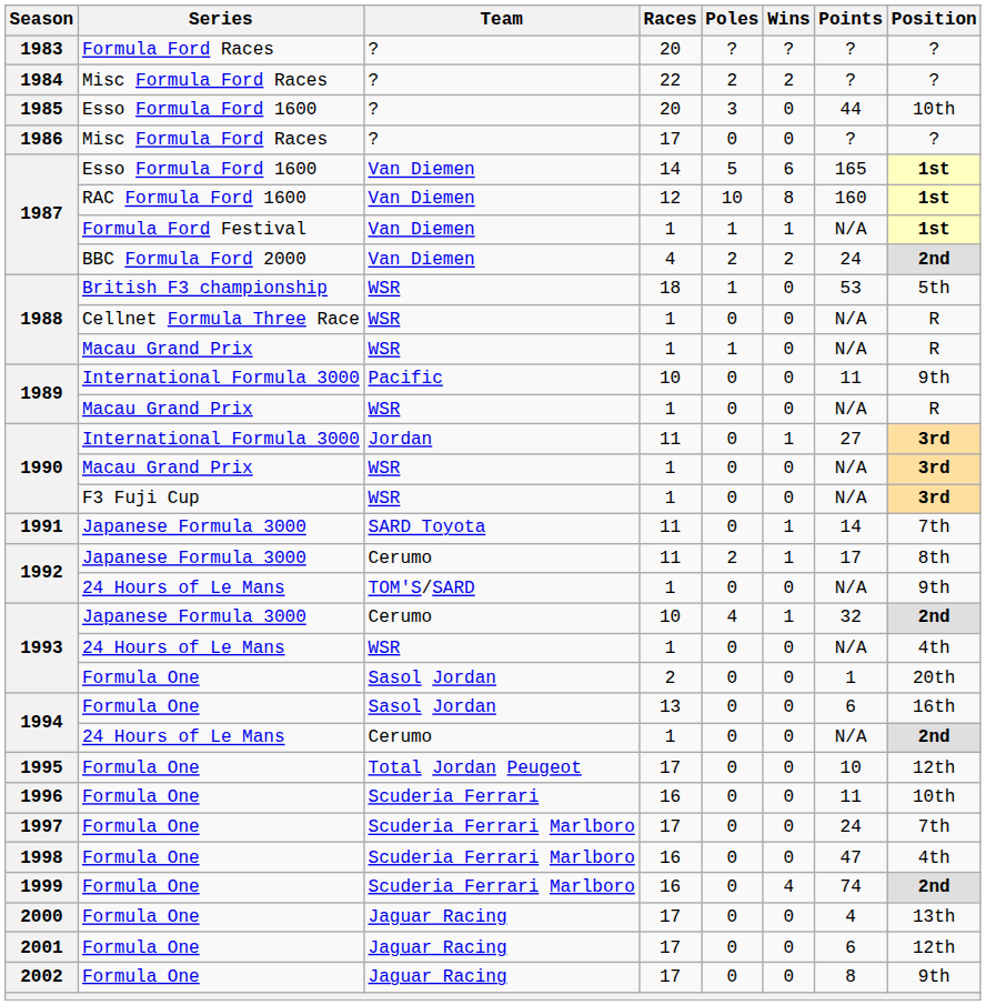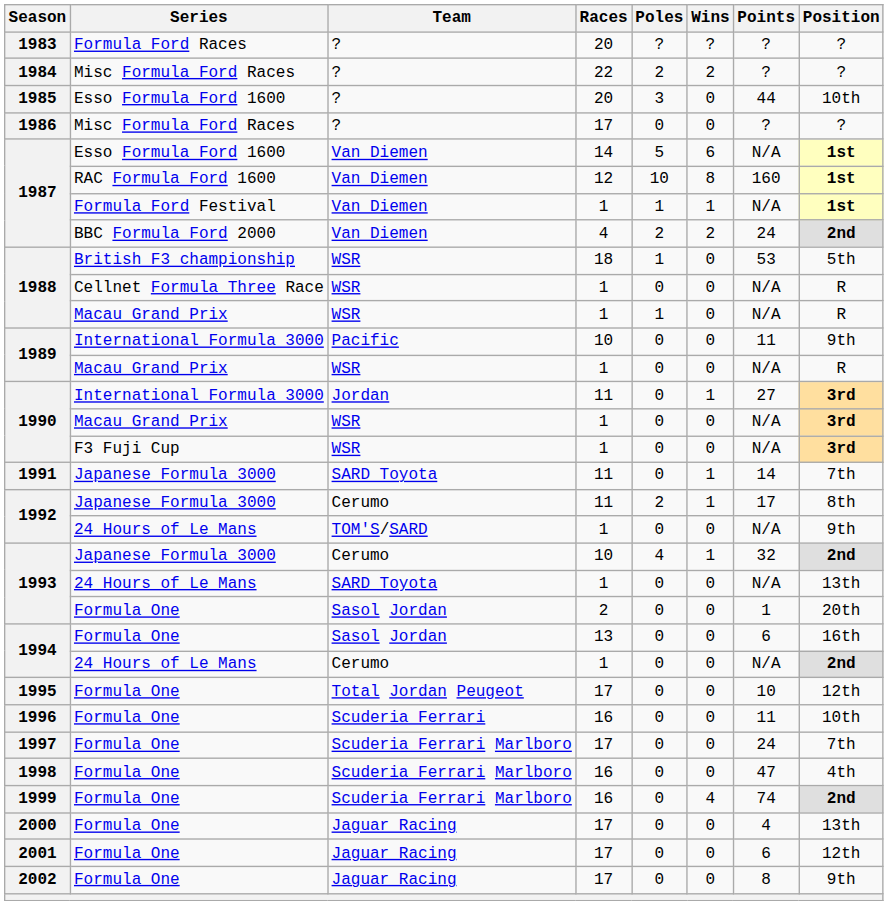1987 / Esso Formula Ford 1600 | Points: 165 -> N/A
1993 / 24 Hours of Le Mans | Team: WSR -> SARD Toyota
1993 / 24 Hours of Le Mans | Position: 4th -> 13th
